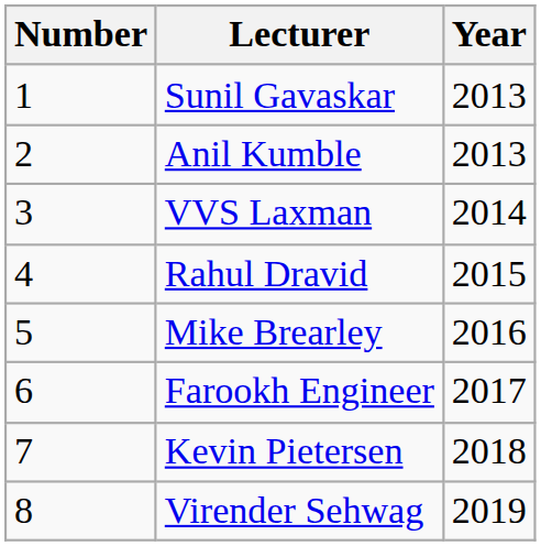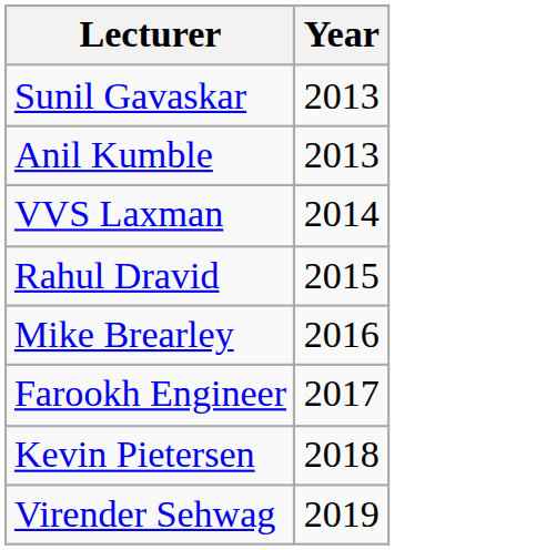- column: Number | 1 | 2 | 3 | 4 | 5 | 6 | 7 | 8
